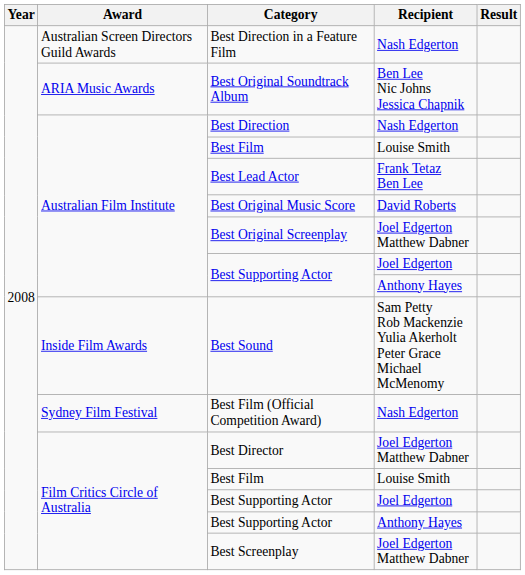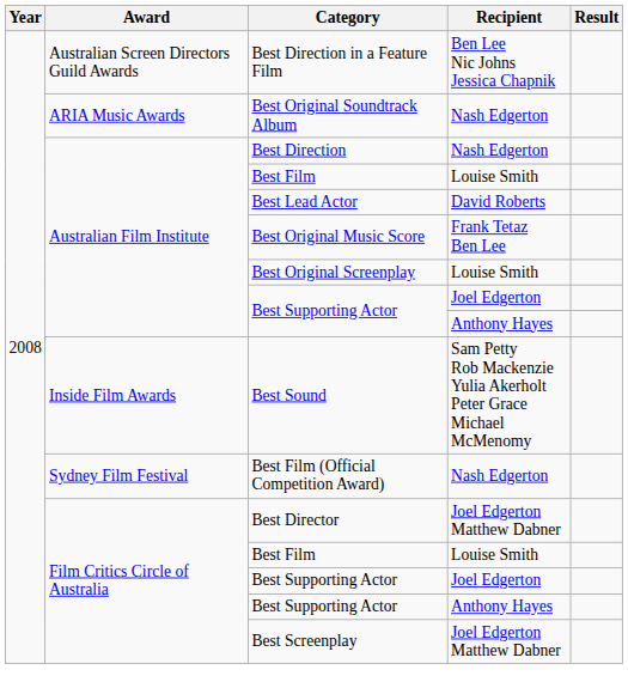Best Direction in a Feature Film | Recipient: Nash Edgerton -> Ben Lee Nic Johns Jessica Chapnik
Best Original Soundtrack Album | Recipient: Ben Lee Nic Johns Jessica Chapnik -> Nash Edgerton
Best Lead Actor | Recipient: Frank Tetaz Ben Lee -> David Roberts
Best Original Music Score | Recipient: David Roberts -> Frank Tetaz Ben Lee
Best Original Screenplay | Recipient: Joel Edgerton Matthew Dabner -> Louise Smith
